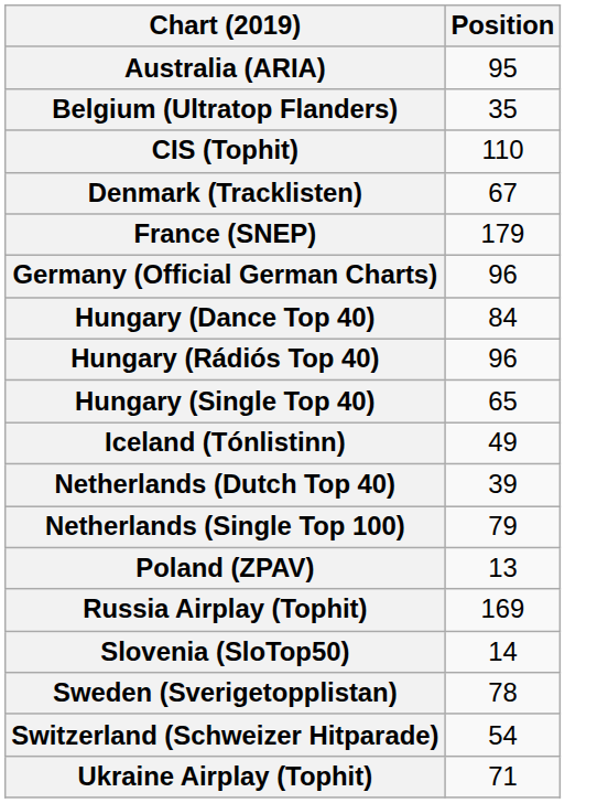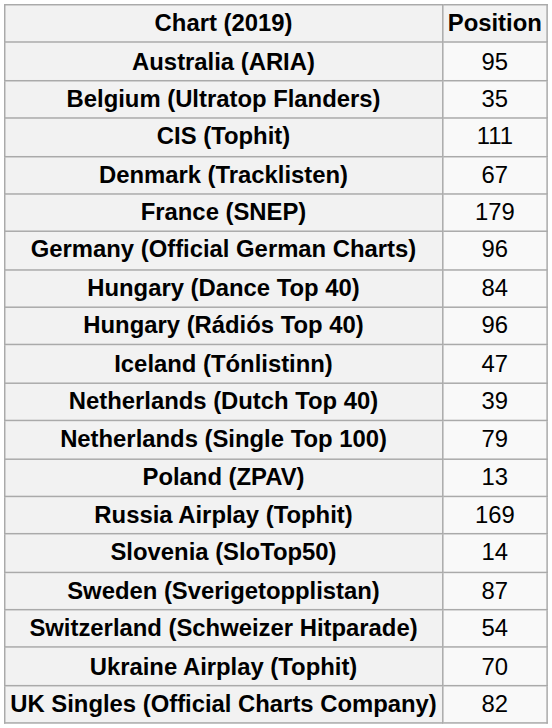CIS (Tophit) | Position: 110 -> 111
- row: Hungary (Single Top 40) | 65
Iceland (Tónlistinn) | Position: 49 -> 47
Sweden (Sverigetopplistan) | Position: 78 -> 87
Ukraine Airplay (Tophit) | Position: 71 -> 70
+ row: UK Singles (Official Charts Company) | 82
